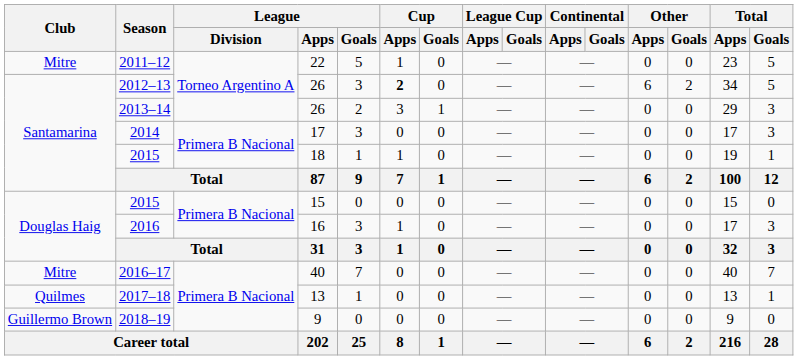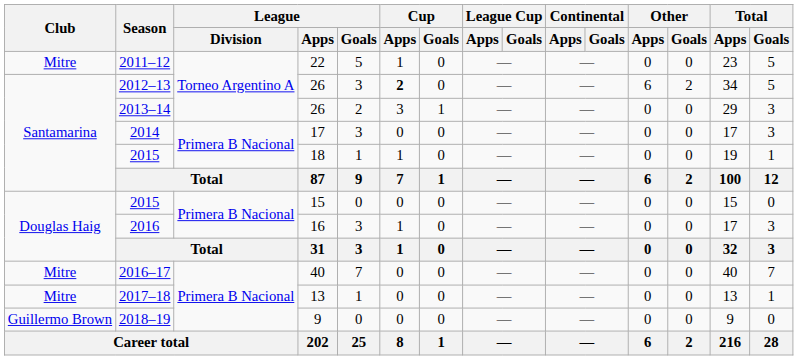2017–18 | Club: Quilmes -> Mitre
